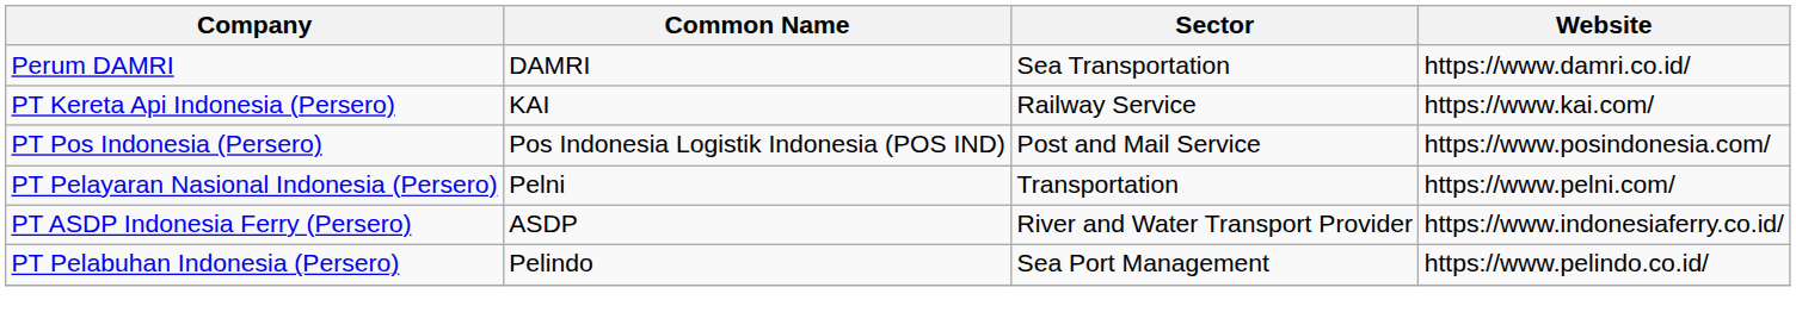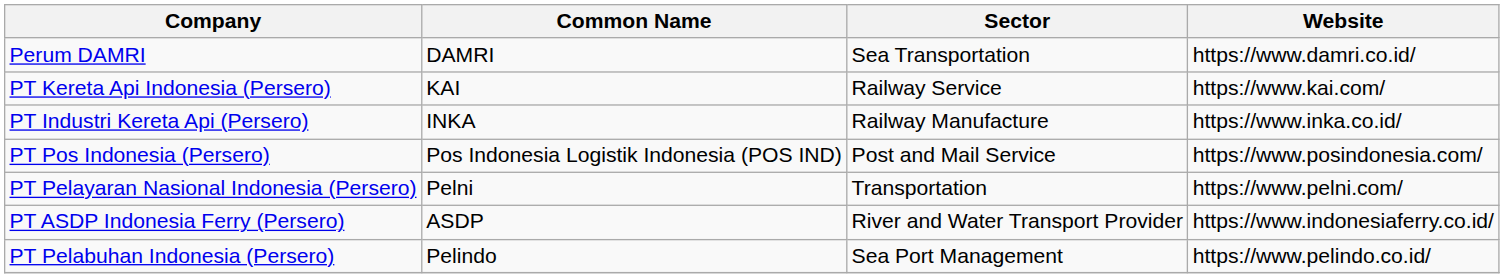+ row: PT Industri Kereta Api (Persero) | INKA | Railway Manufacture | https://www.inka.co.id/
